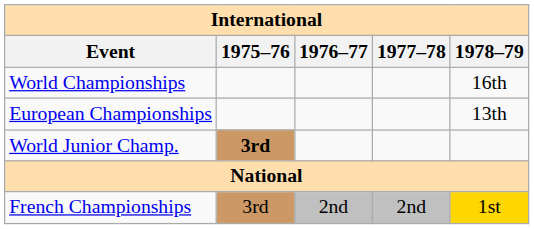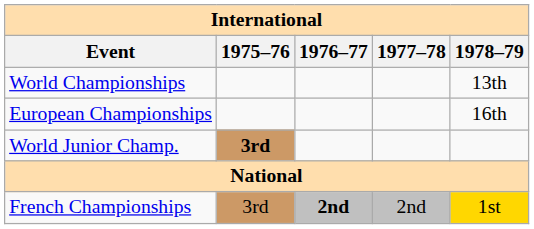World Championships | 1978–79: 16th -> 13th
European Championships | 1978–79: 13th -> 16th
French Championships | 1976–77: normal -> bold
